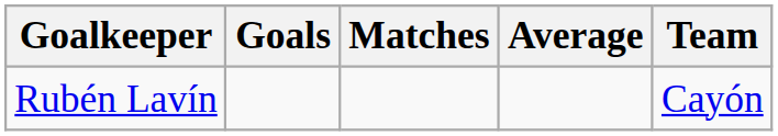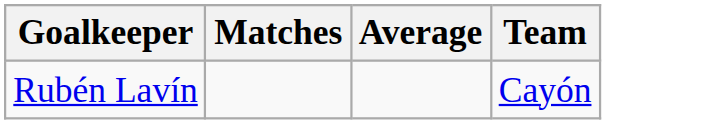- column: Goals
